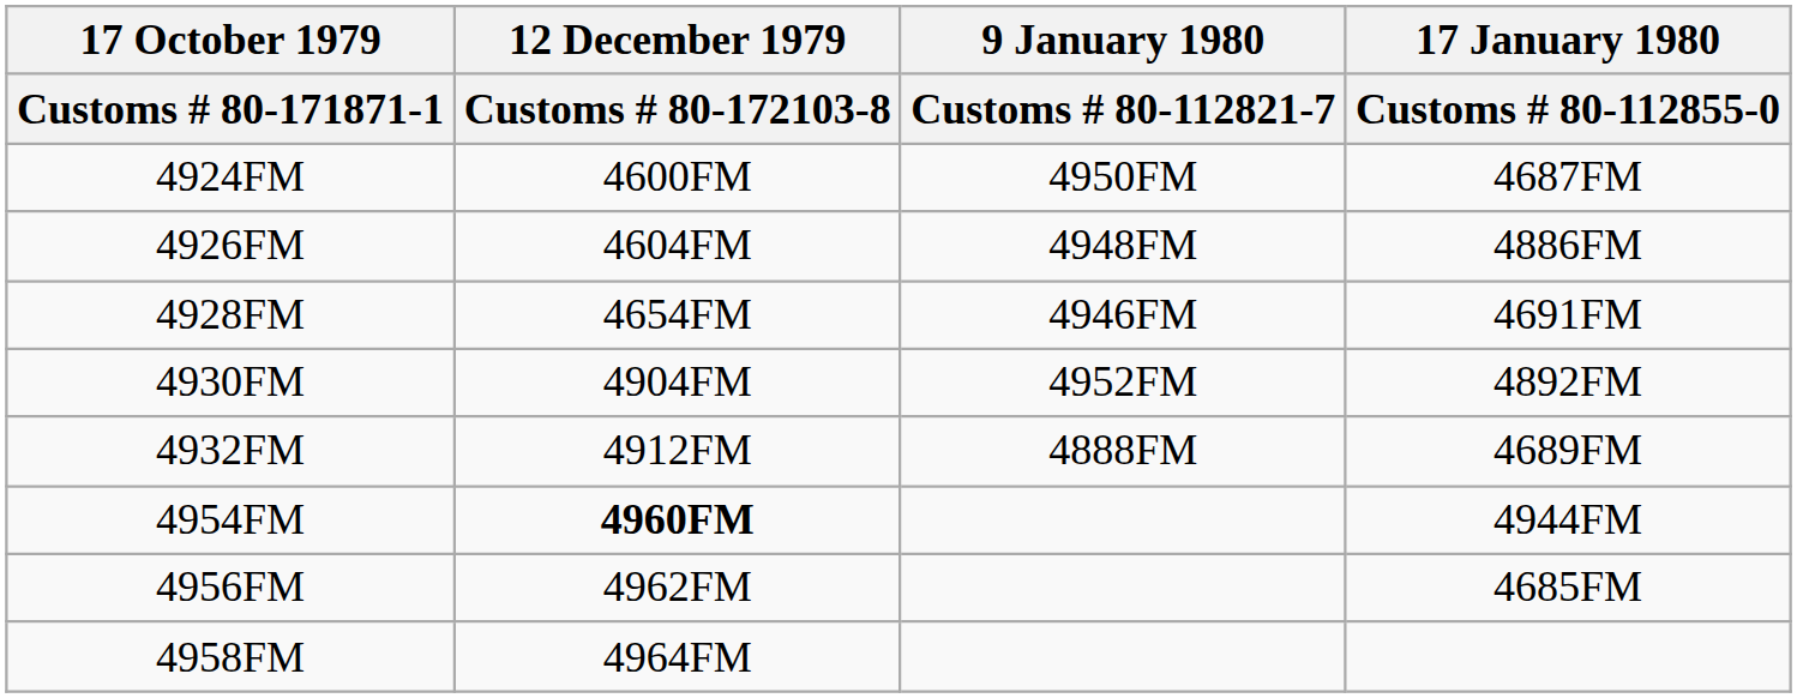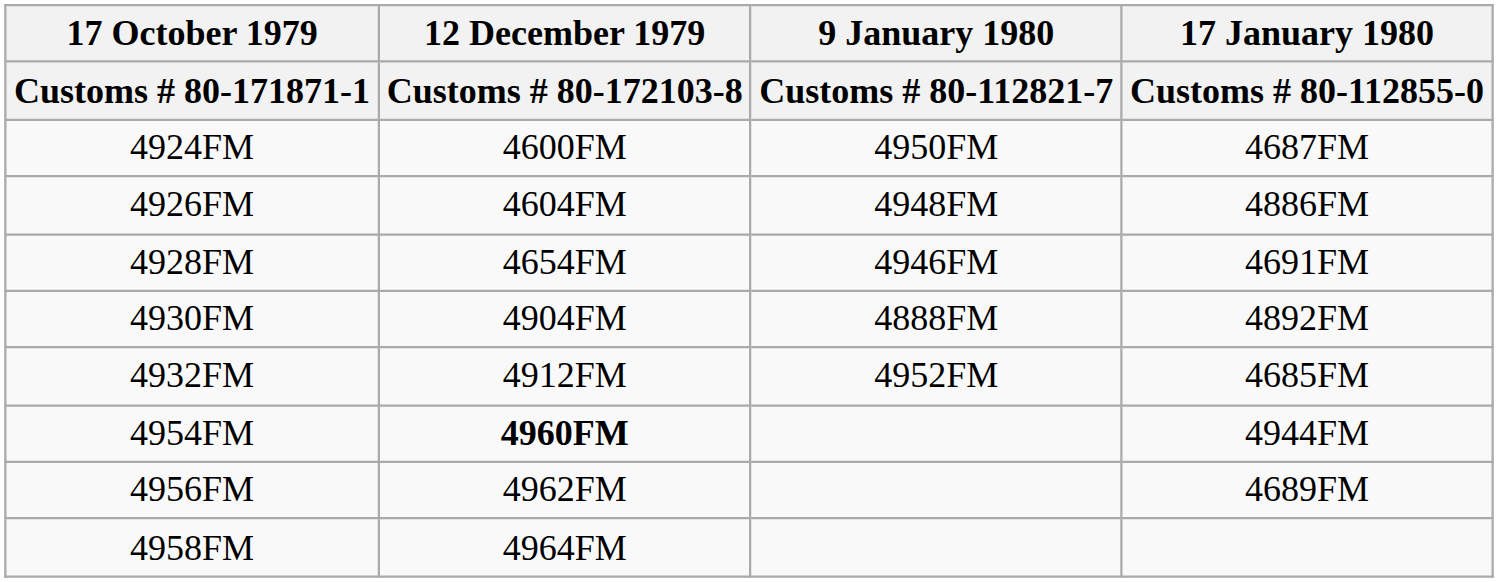4930FM | 9 January 1980 / Customs # 80-112821-7: 4952FM -> 4888FM
4932FM | 9 January 1980 / Customs # 80-112821-7: 4888FM -> 4952FM
4932FM | 17 January 1980 / Customs # 80-112855-0: 4689FM -> 4685FM
4956FM | 17 January 1980 / Customs # 80-112855-0: 4685FM -> 4689FM
